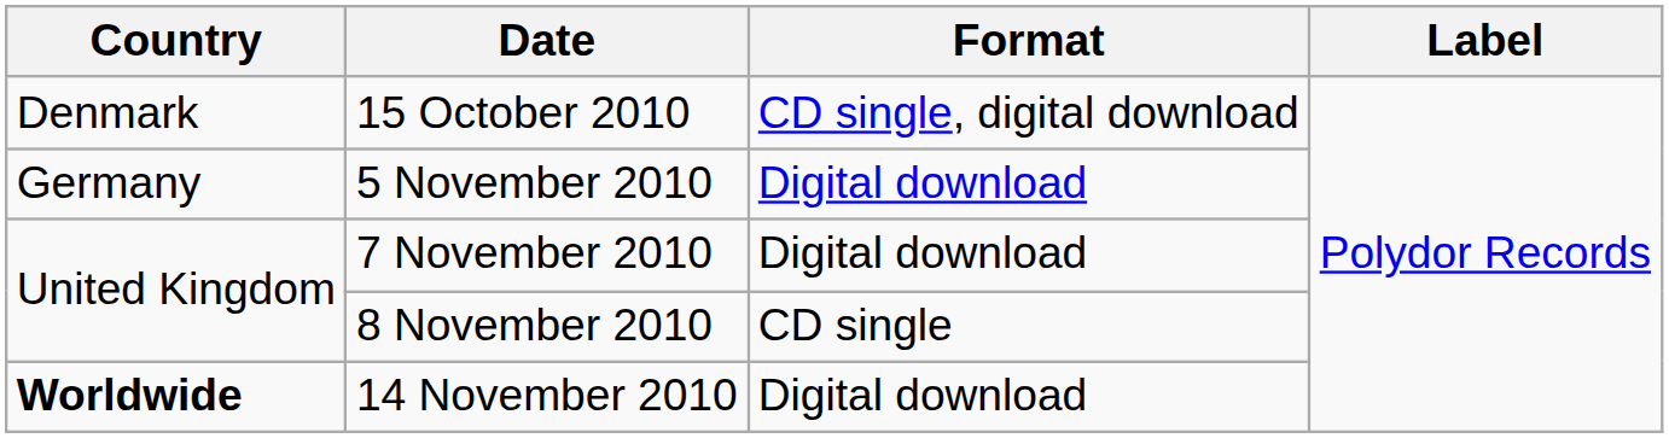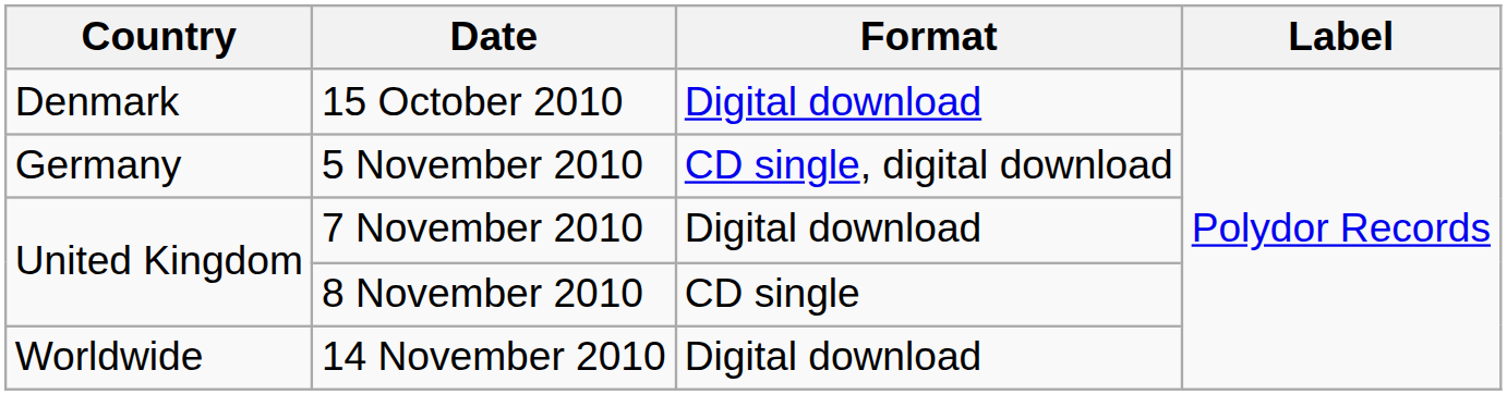15 October 2010 | Format: CD single, digital download -> Digital download
5 November 2010 | Format: Digital download -> CD single, digital download
14 November 2010 | Country: bold -> normal
